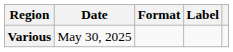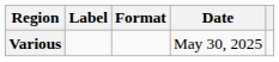columns swapped: Date <-> Label
